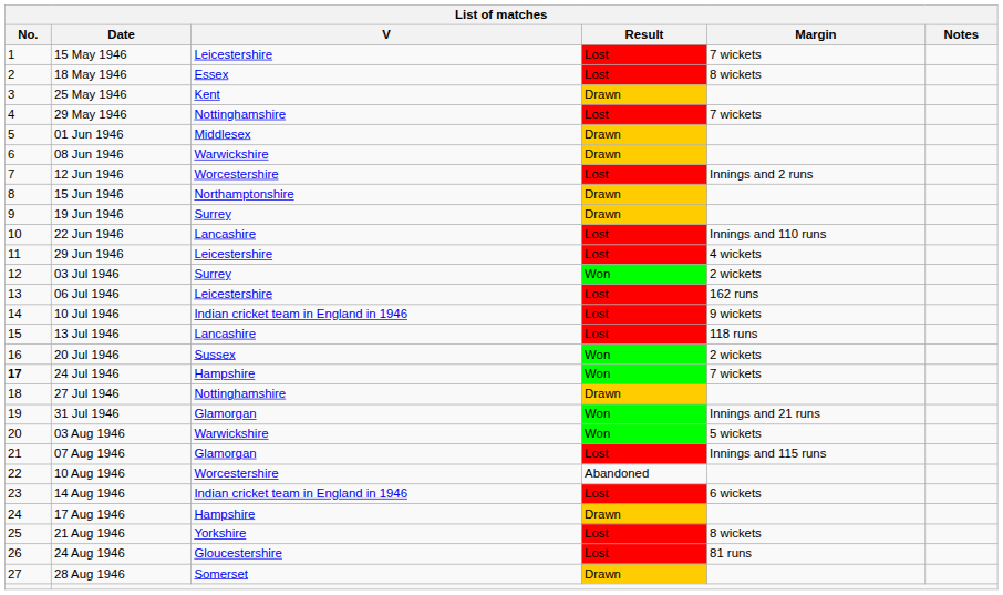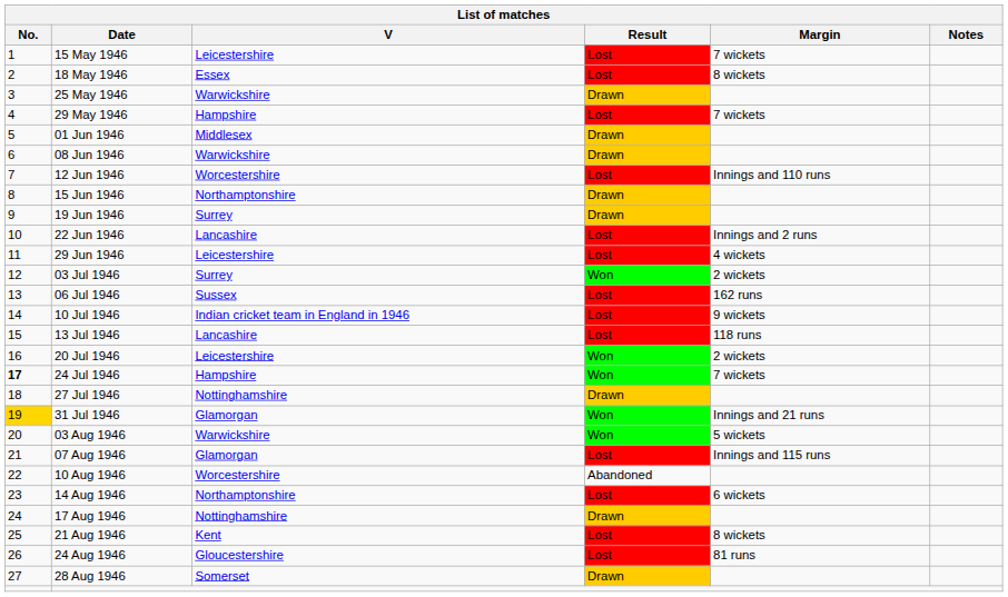25 May 1946 | V: Kent -> Warwickshire
29 May 1946 | V: Nottinghamshire -> Hampshire
12 Jun 1946 | Margin: Innings and 2 runs -> Innings and 110 runs
22 Jun 1946 | Margin: Innings and 110 runs -> Innings and 2 runs
06 Jul 1946 | V: Leicestershire -> Sussex
20 Jul 1946 | V: Sussex -> Leicestershire
31 Jul 1946 | No.: no background -> gold background
14 Aug 1946 | V: Indian cricket team in England in 1946 -> Northamptonshire
17 Aug 1946 | V: Hampshire -> Nottinghamshire
21 Aug 1946 | V: Yorkshire -> Kent
